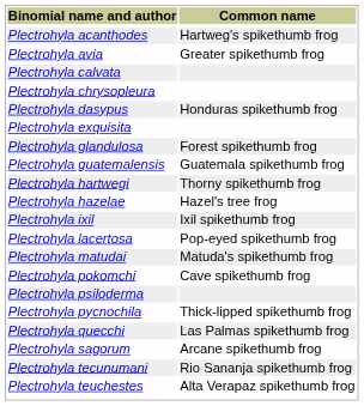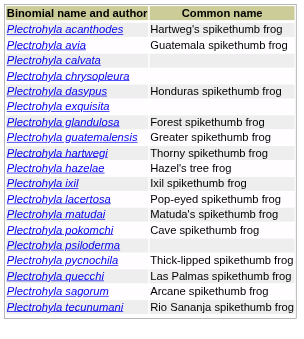Plectrohyla avia | Common name: Greater spikethumb frog -> Guatemala spikethumb frog
Plectrohyla guatemalensis | Common name: Guatemala spikethumb frog -> Greater spikethumb frog
- row: Plectrohyla teuchestes | Alta Verapaz spikethumb frog
